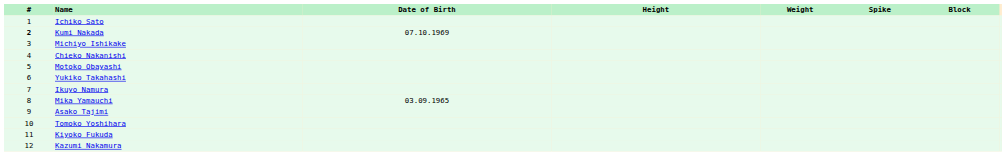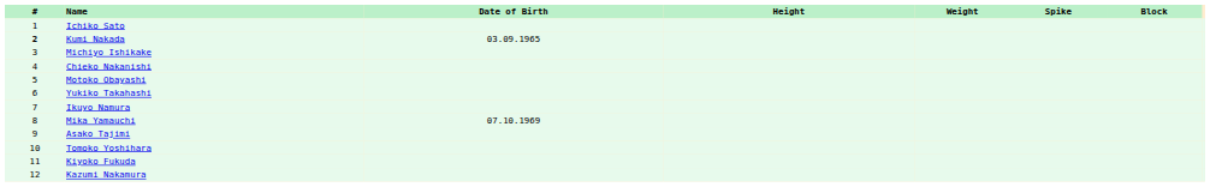Kumi Nakada | Date of Birth: 07.10.1969 -> 03.09.1965
Mika Yamauchi | Date of Birth: 03.09.1965 -> 07.10.1969
